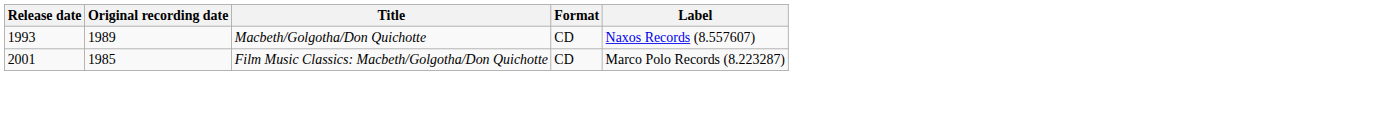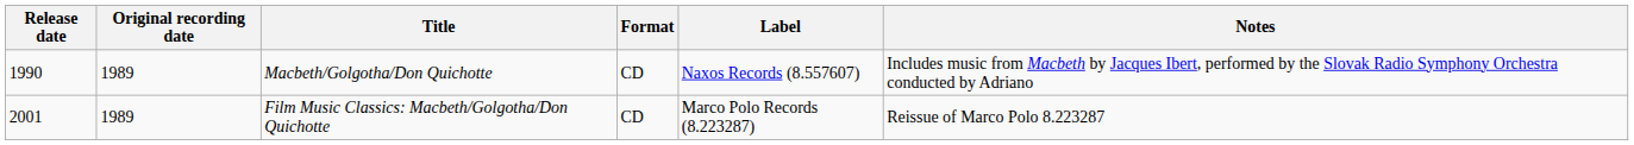+ column: Notes | Includes music from Macbeth by Jacques Ibert, performed by the Slovak Radio Symphony Orchestra conducted by Adriano | Reissue of Marco Polo 8.223287
Macbeth/Golgotha/Don Quichotte | Release date: 1993 -> 1990
Film Music Classics: Macbeth/Golgotha/Don Quichotte | Original recording date: 1985 -> 1989
